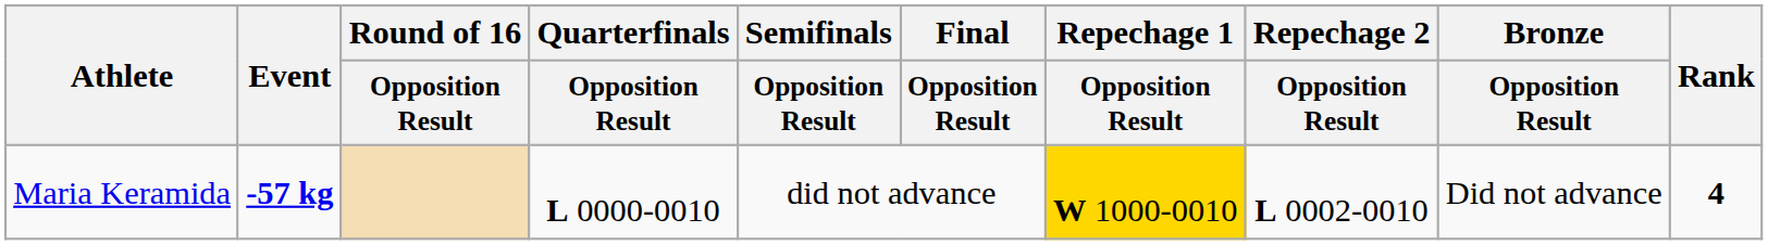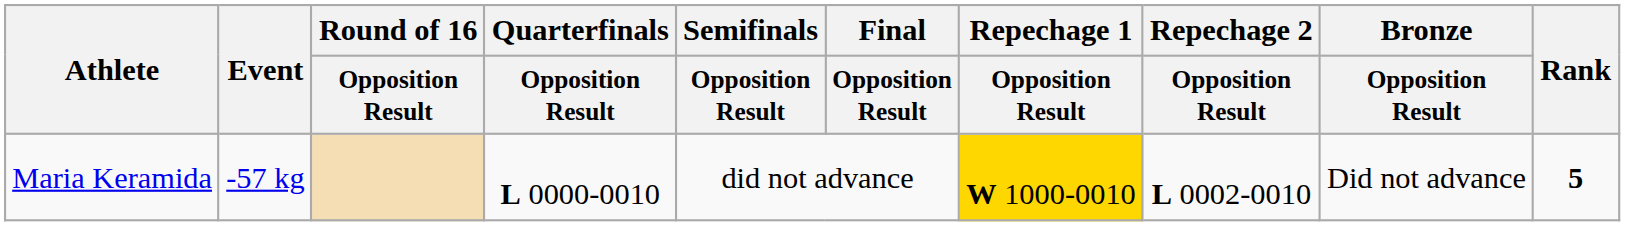Maria Keramida | Event: bold -> normal
Maria Keramida | Rank: 4 -> 5
